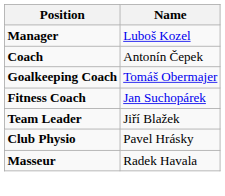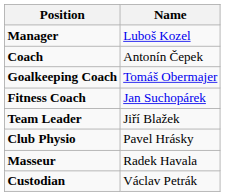+ row: Custodian | Václav Petrák
